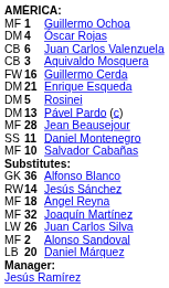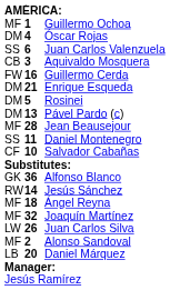Juan Carlos Valenzuela | column 1: CB -> SS
Salvador Cabañas | column 1: MF -> CF
